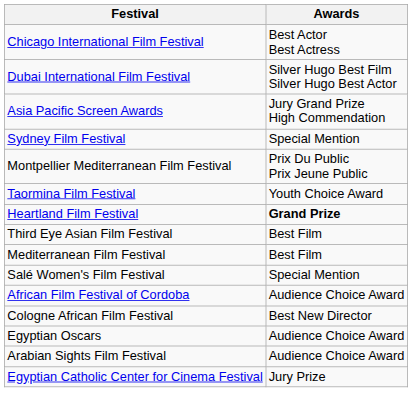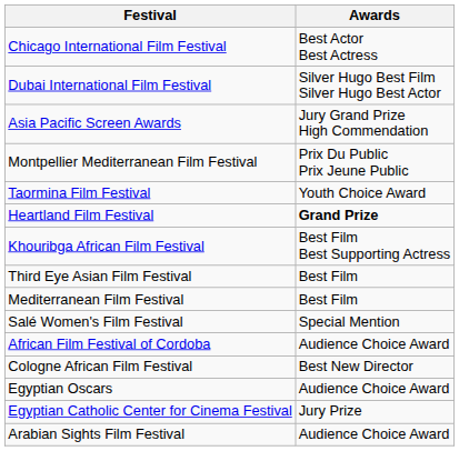- row: Sydney Film Festival | Special Mention
+ row: Khouribga African Film Festival | Best Film Best Supporting Actress
rows swapped: Egyptian Catholic Center for Cinema Festival <-> Arabian Sights Film Festival
